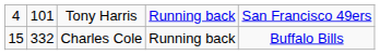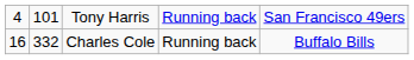Charles Cole | column 1: 15 -> 16
